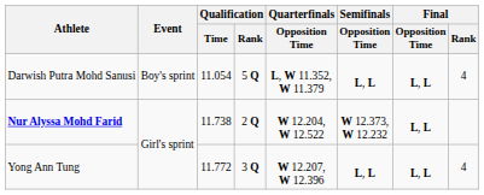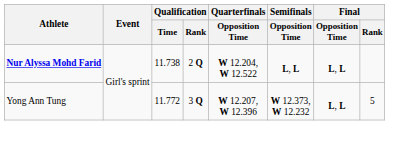- row: Darwish Putra Mohd Sanusi | Boy's sprint | 11.054 | 5 Q | L, W 11.352, W 11.379 | L, L | L, L | 4
Nur Alyssa Mohd Farid | Semifinals / Opposition Time: W 12.373, W 12.232 -> L, L
Yong Ann Tung | Semifinals / Opposition Time: L, L -> W 12.373, W 12.232
Yong Ann Tung | Final / Rank: 4 -> 5
